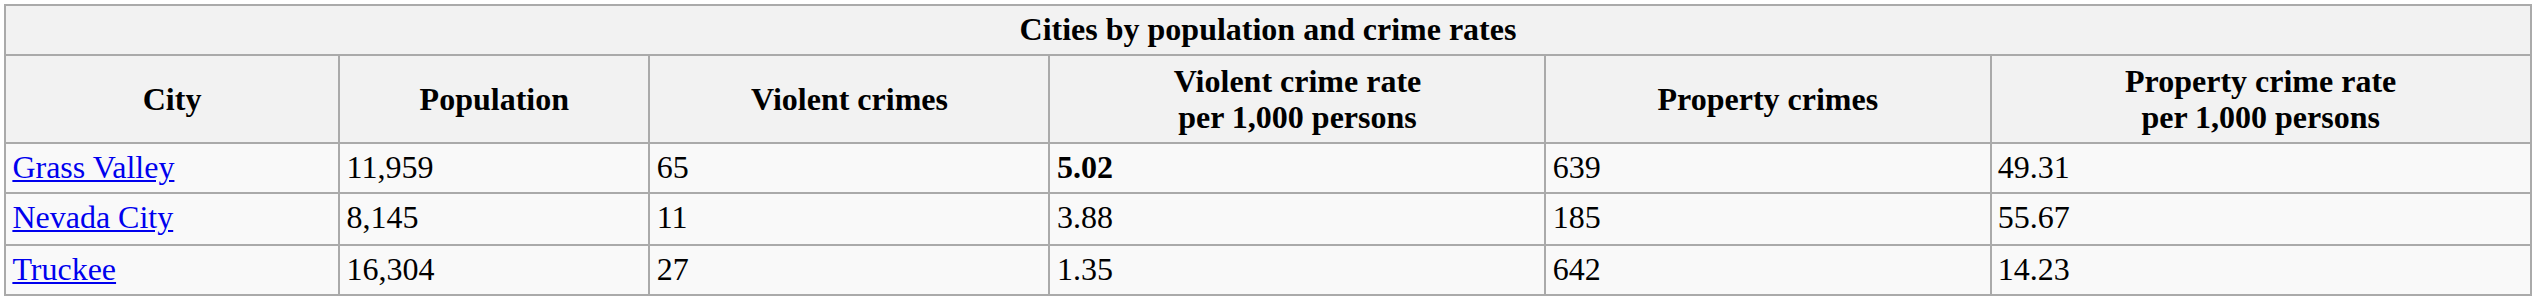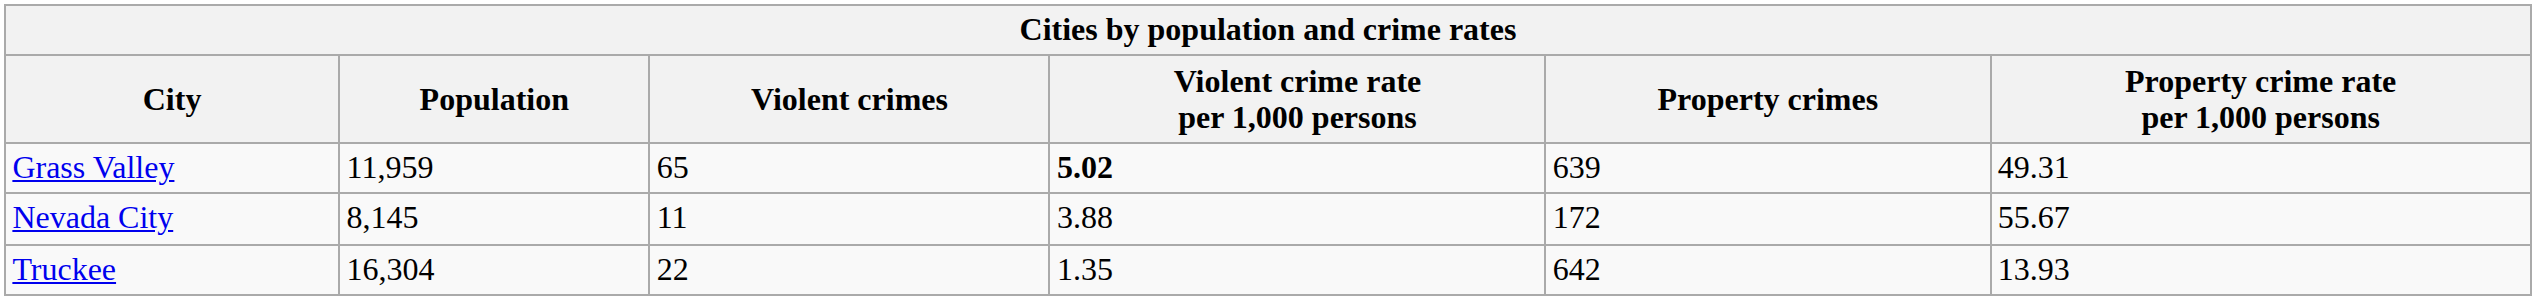Nevada City | Property crimes: 185 -> 172
Truckee | Violent crimes: 27 -> 22
Truckee | Property crime rate per 1,000 persons: 14.23 -> 13.93
